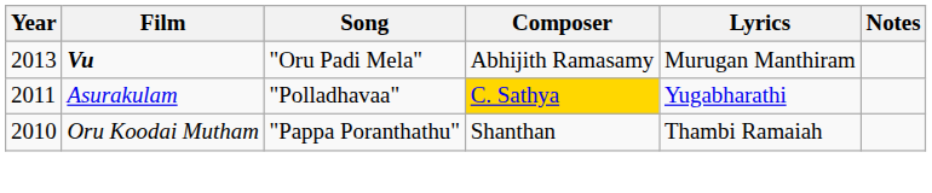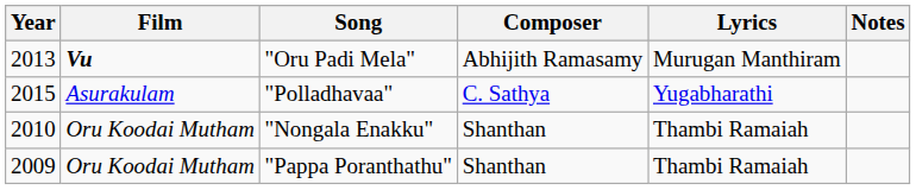"Polladhavaa" | Year: 2011 -> 2015
"Polladhavaa" | Composer: gold background -> no background
+ row: 2010 | Oru Koodai Mutham | "Nongala Enakku" | Shanthan | Thambi Ramaiah
"Pappa Poranthathu" | Year: 2010 -> 2009
